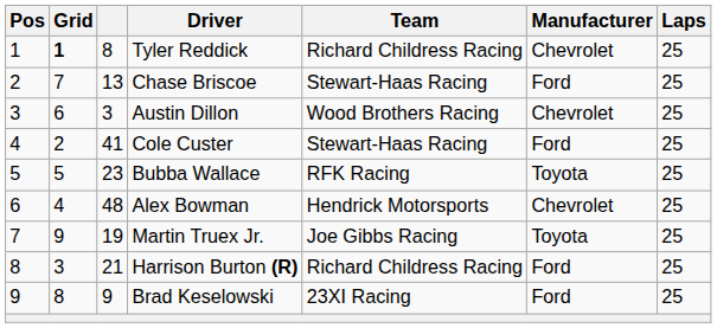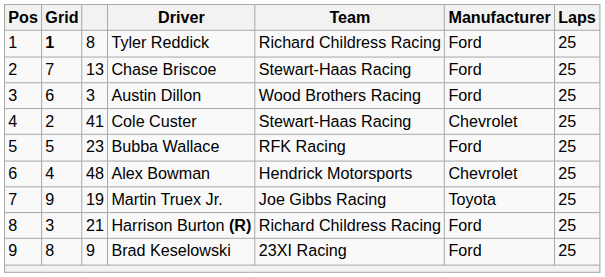Tyler Reddick | Manufacturer: Chevrolet -> Ford
Austin Dillon | Manufacturer: Chevrolet -> Ford
Cole Custer | Manufacturer: Ford -> Chevrolet
Bubba Wallace | Manufacturer: Toyota -> Ford
